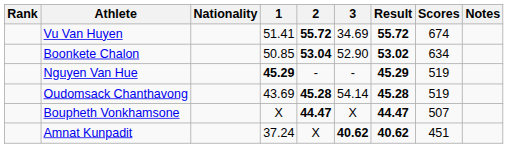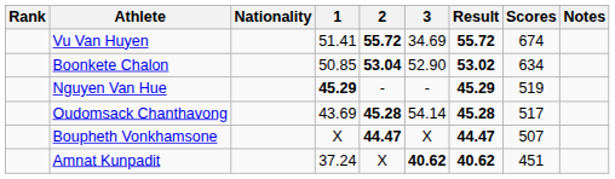Oudomsack Chanthavong | Scores: 519 -> 517
